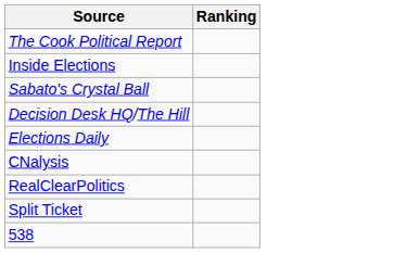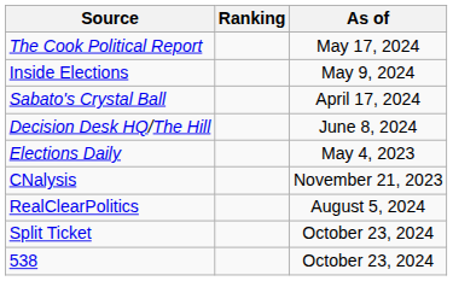+ column: As of | May 17, 2024 | May 9, 2024 | April 17, 2024 | June 8, 2024 | May 4, 2023 | November 21, 2023 | August 5, 2024 | October 23, 2024 | October 23, 2024
